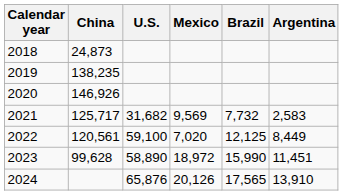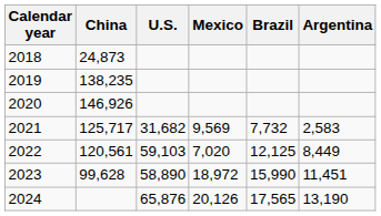2022 | U.S.: 59,100 -> 59,103
2024 | Argentina: 13,910 -> 13,190
